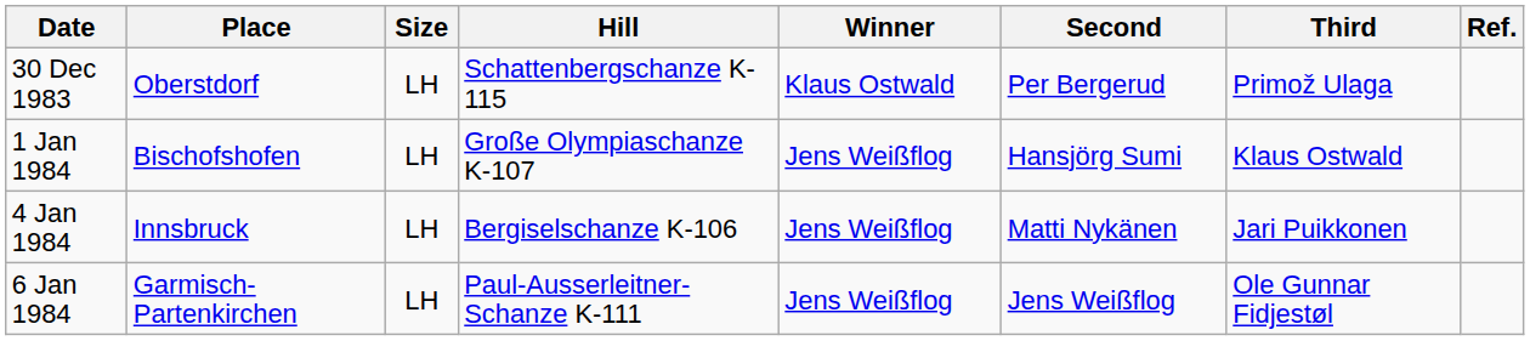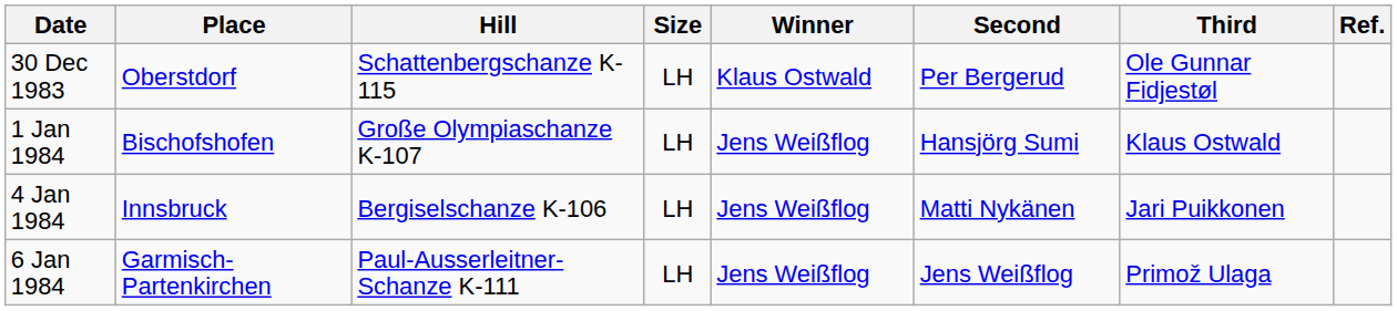columns swapped: Hill <-> Size
30 Dec 1983 | Third: Primož Ulaga -> Ole Gunnar Fidjestøl
6 Jan 1984 | Third: Ole Gunnar Fidjestøl -> Primož Ulaga
